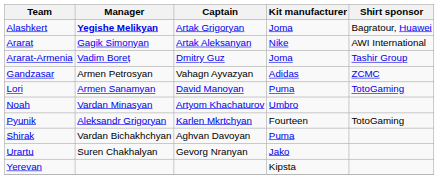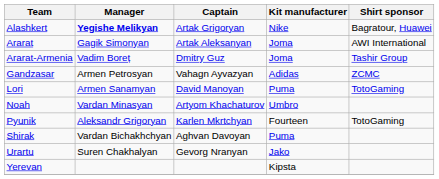Alashkert | Kit manufacturer: Joma -> Nike
Ararat | Kit manufacturer: Nike -> Joma
